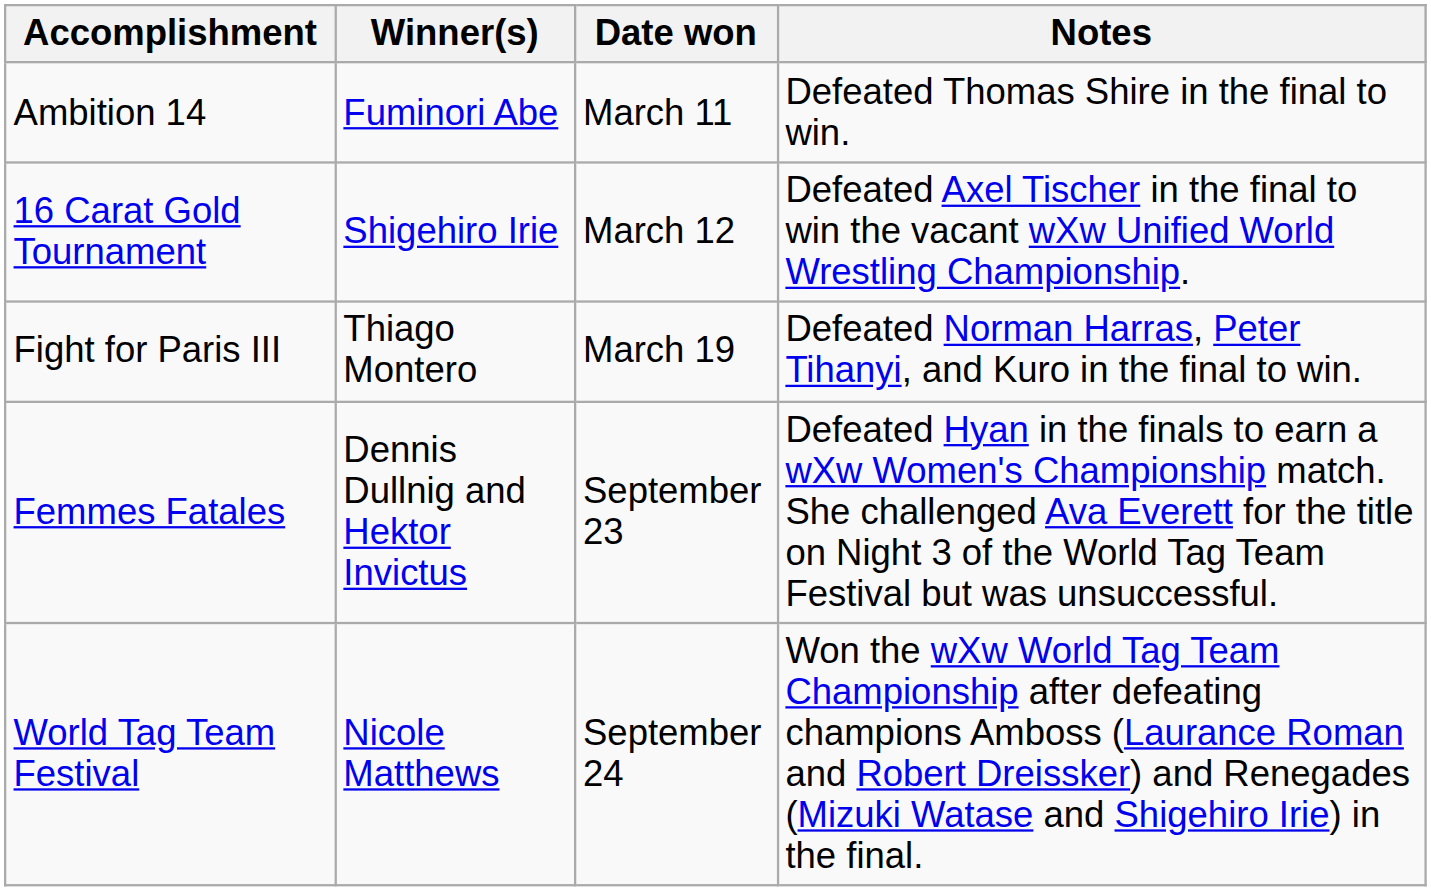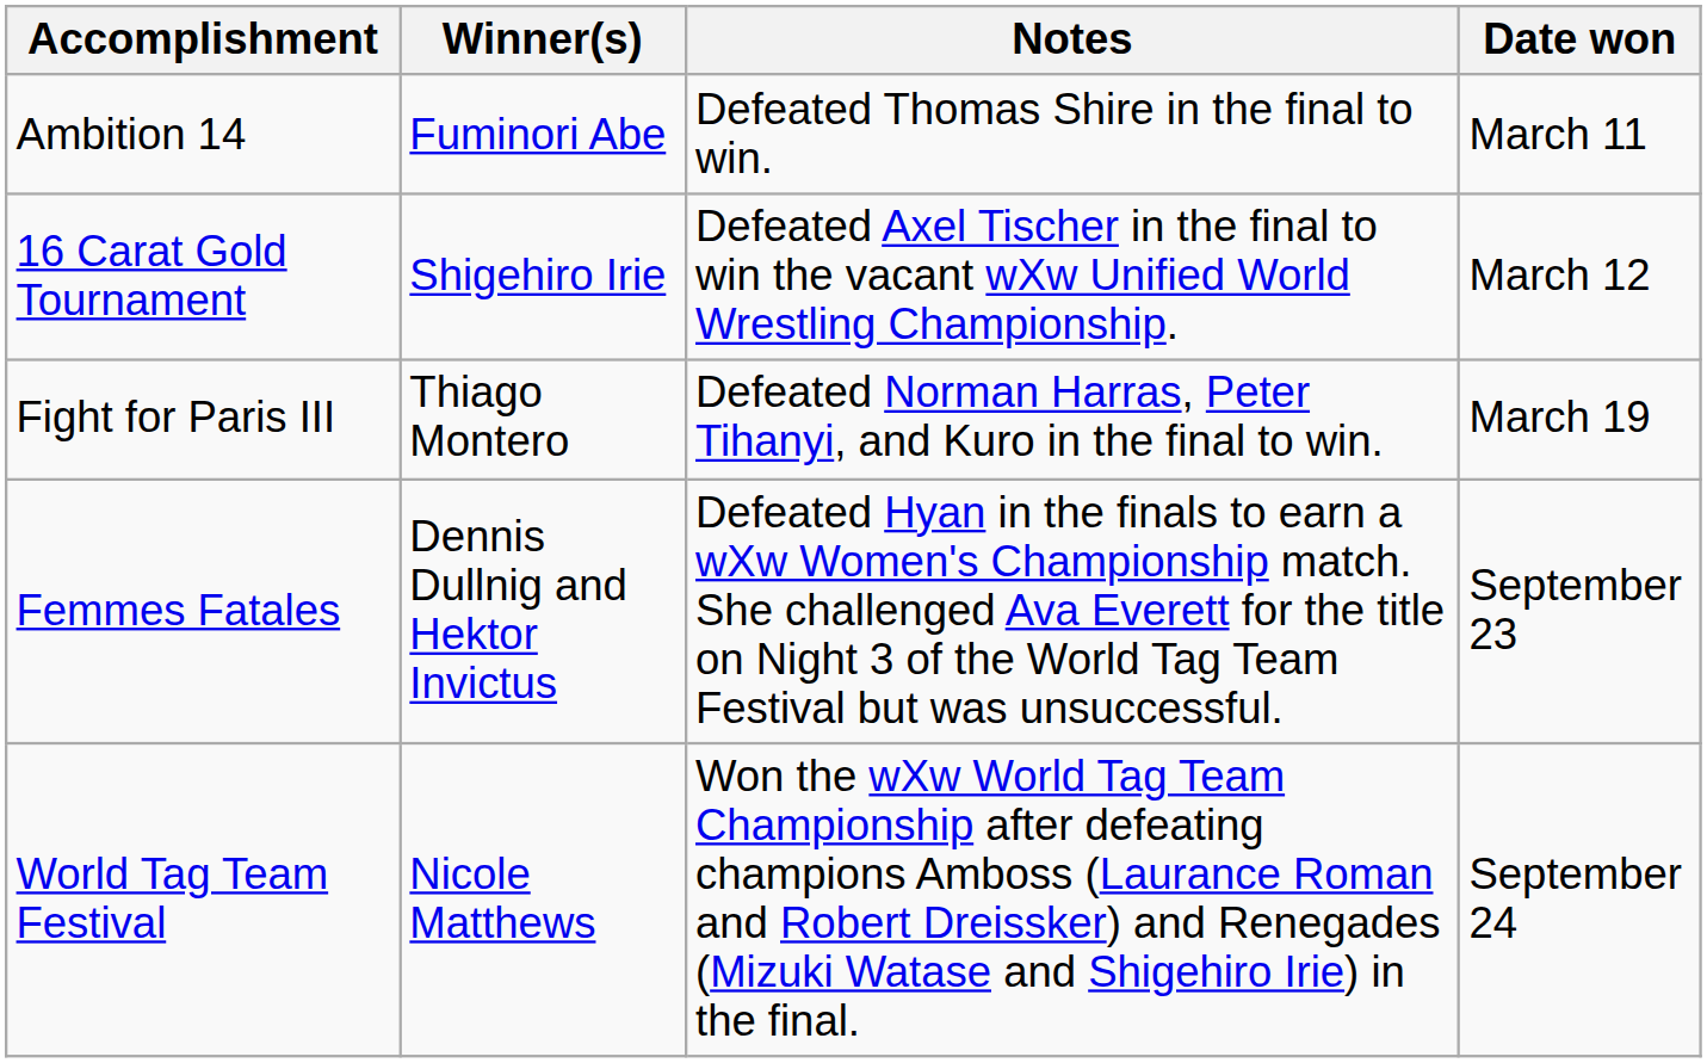columns swapped: Date won <-> Notes
